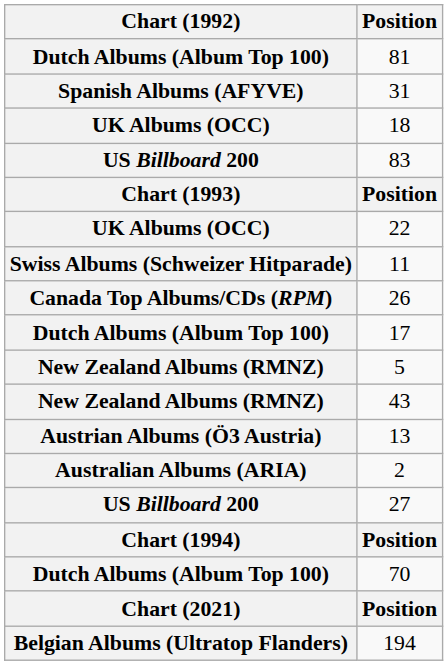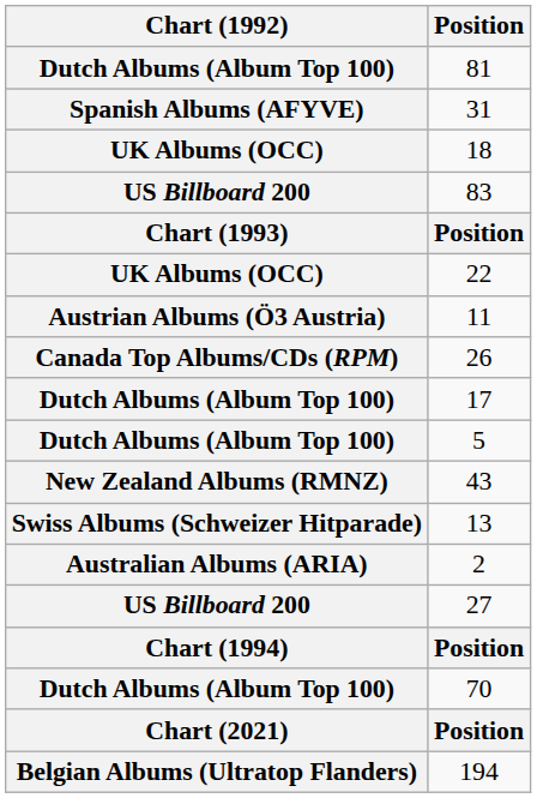11 | Chart (1992): Swiss Albums (Schweizer Hitparade) -> Austrian Albums (Ö3 Austria)
5 | Chart (1992): New Zealand Albums (RMNZ) -> Dutch Albums (Album Top 100)
13 | Chart (1992): Austrian Albums (Ö3 Austria) -> Swiss Albums (Schweizer Hitparade)
